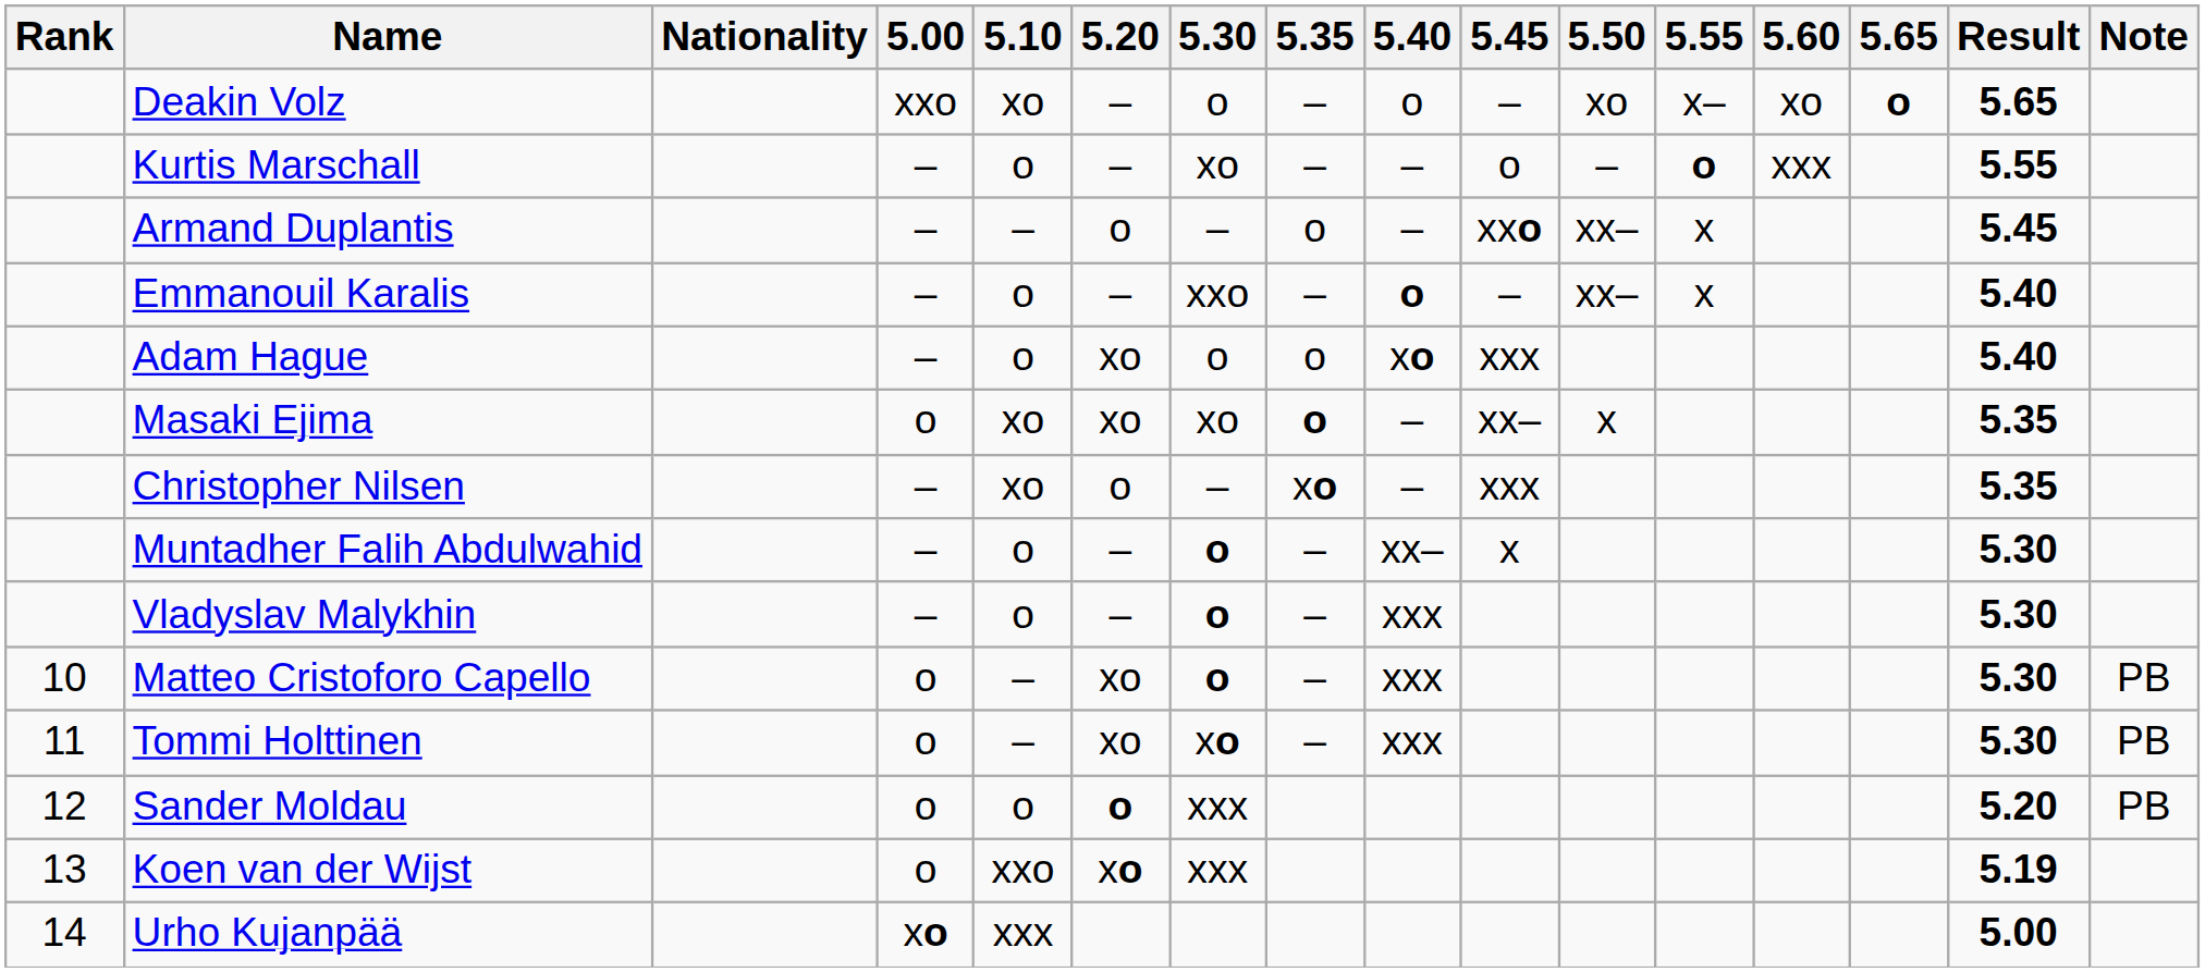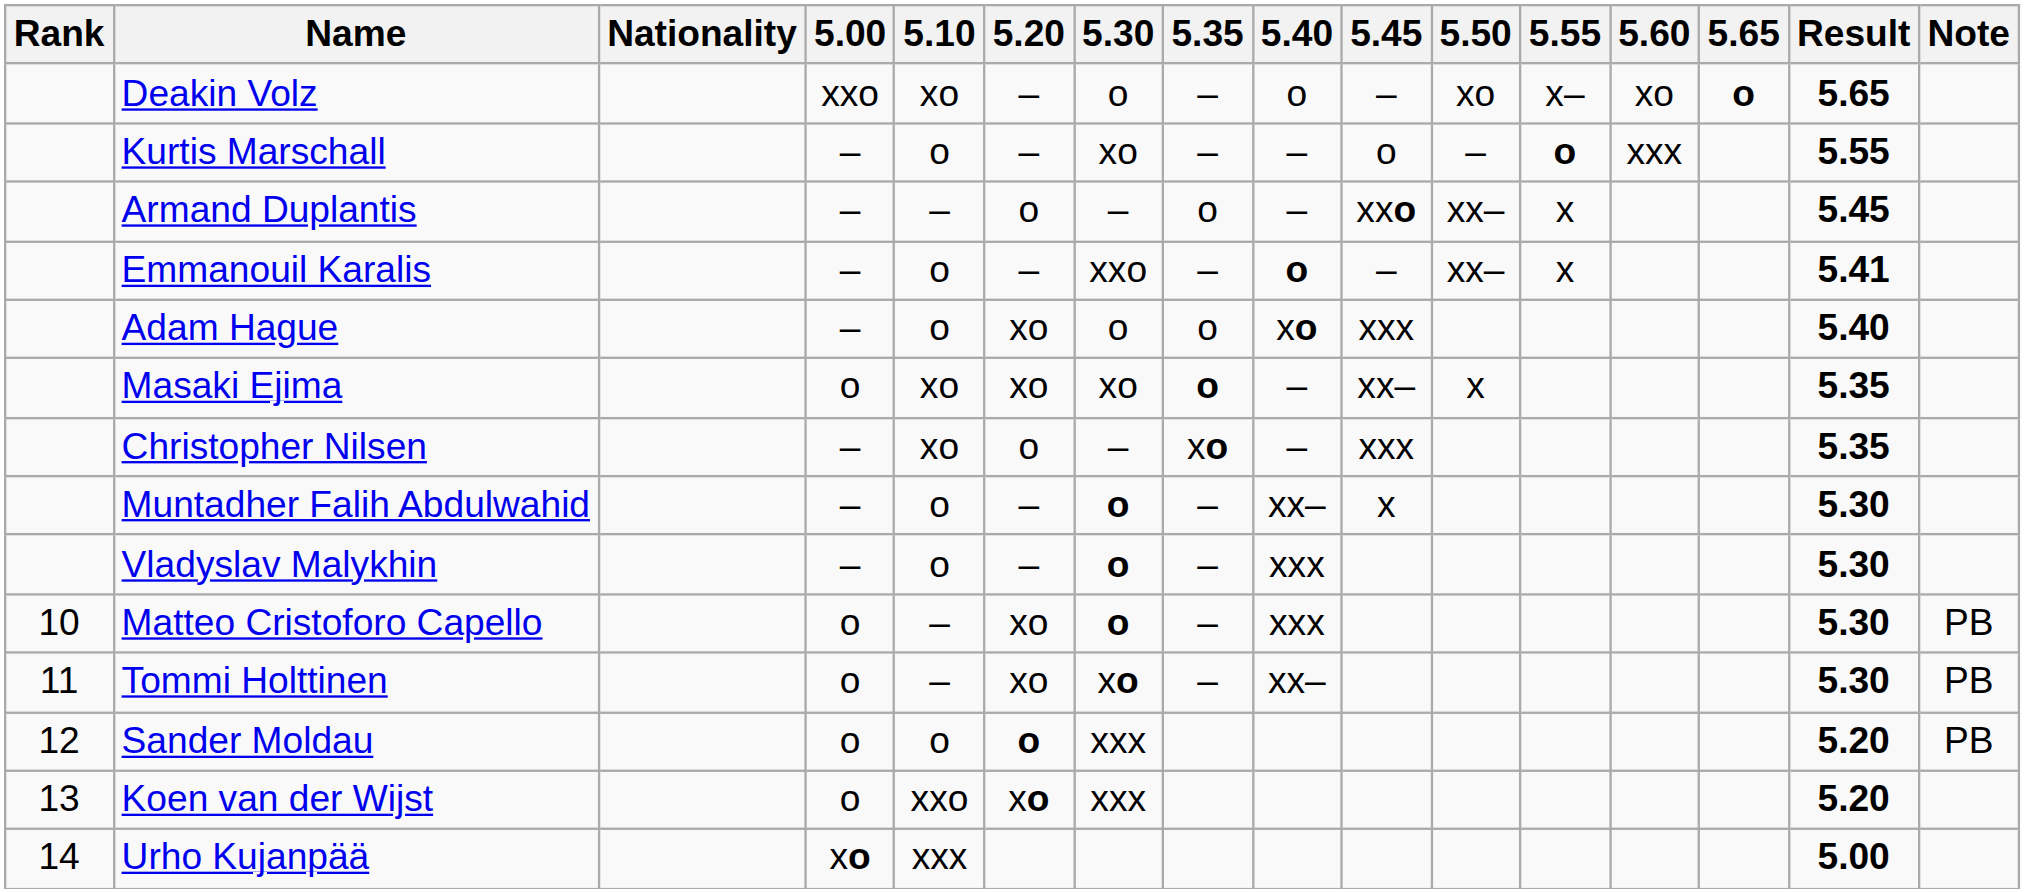Emmanouil Karalis | Result: 5.40 -> 5.41
Tommi Holttinen | 5.40: xxx -> xx–
Koen van der Wijst | Result: 5.19 -> 5.20
